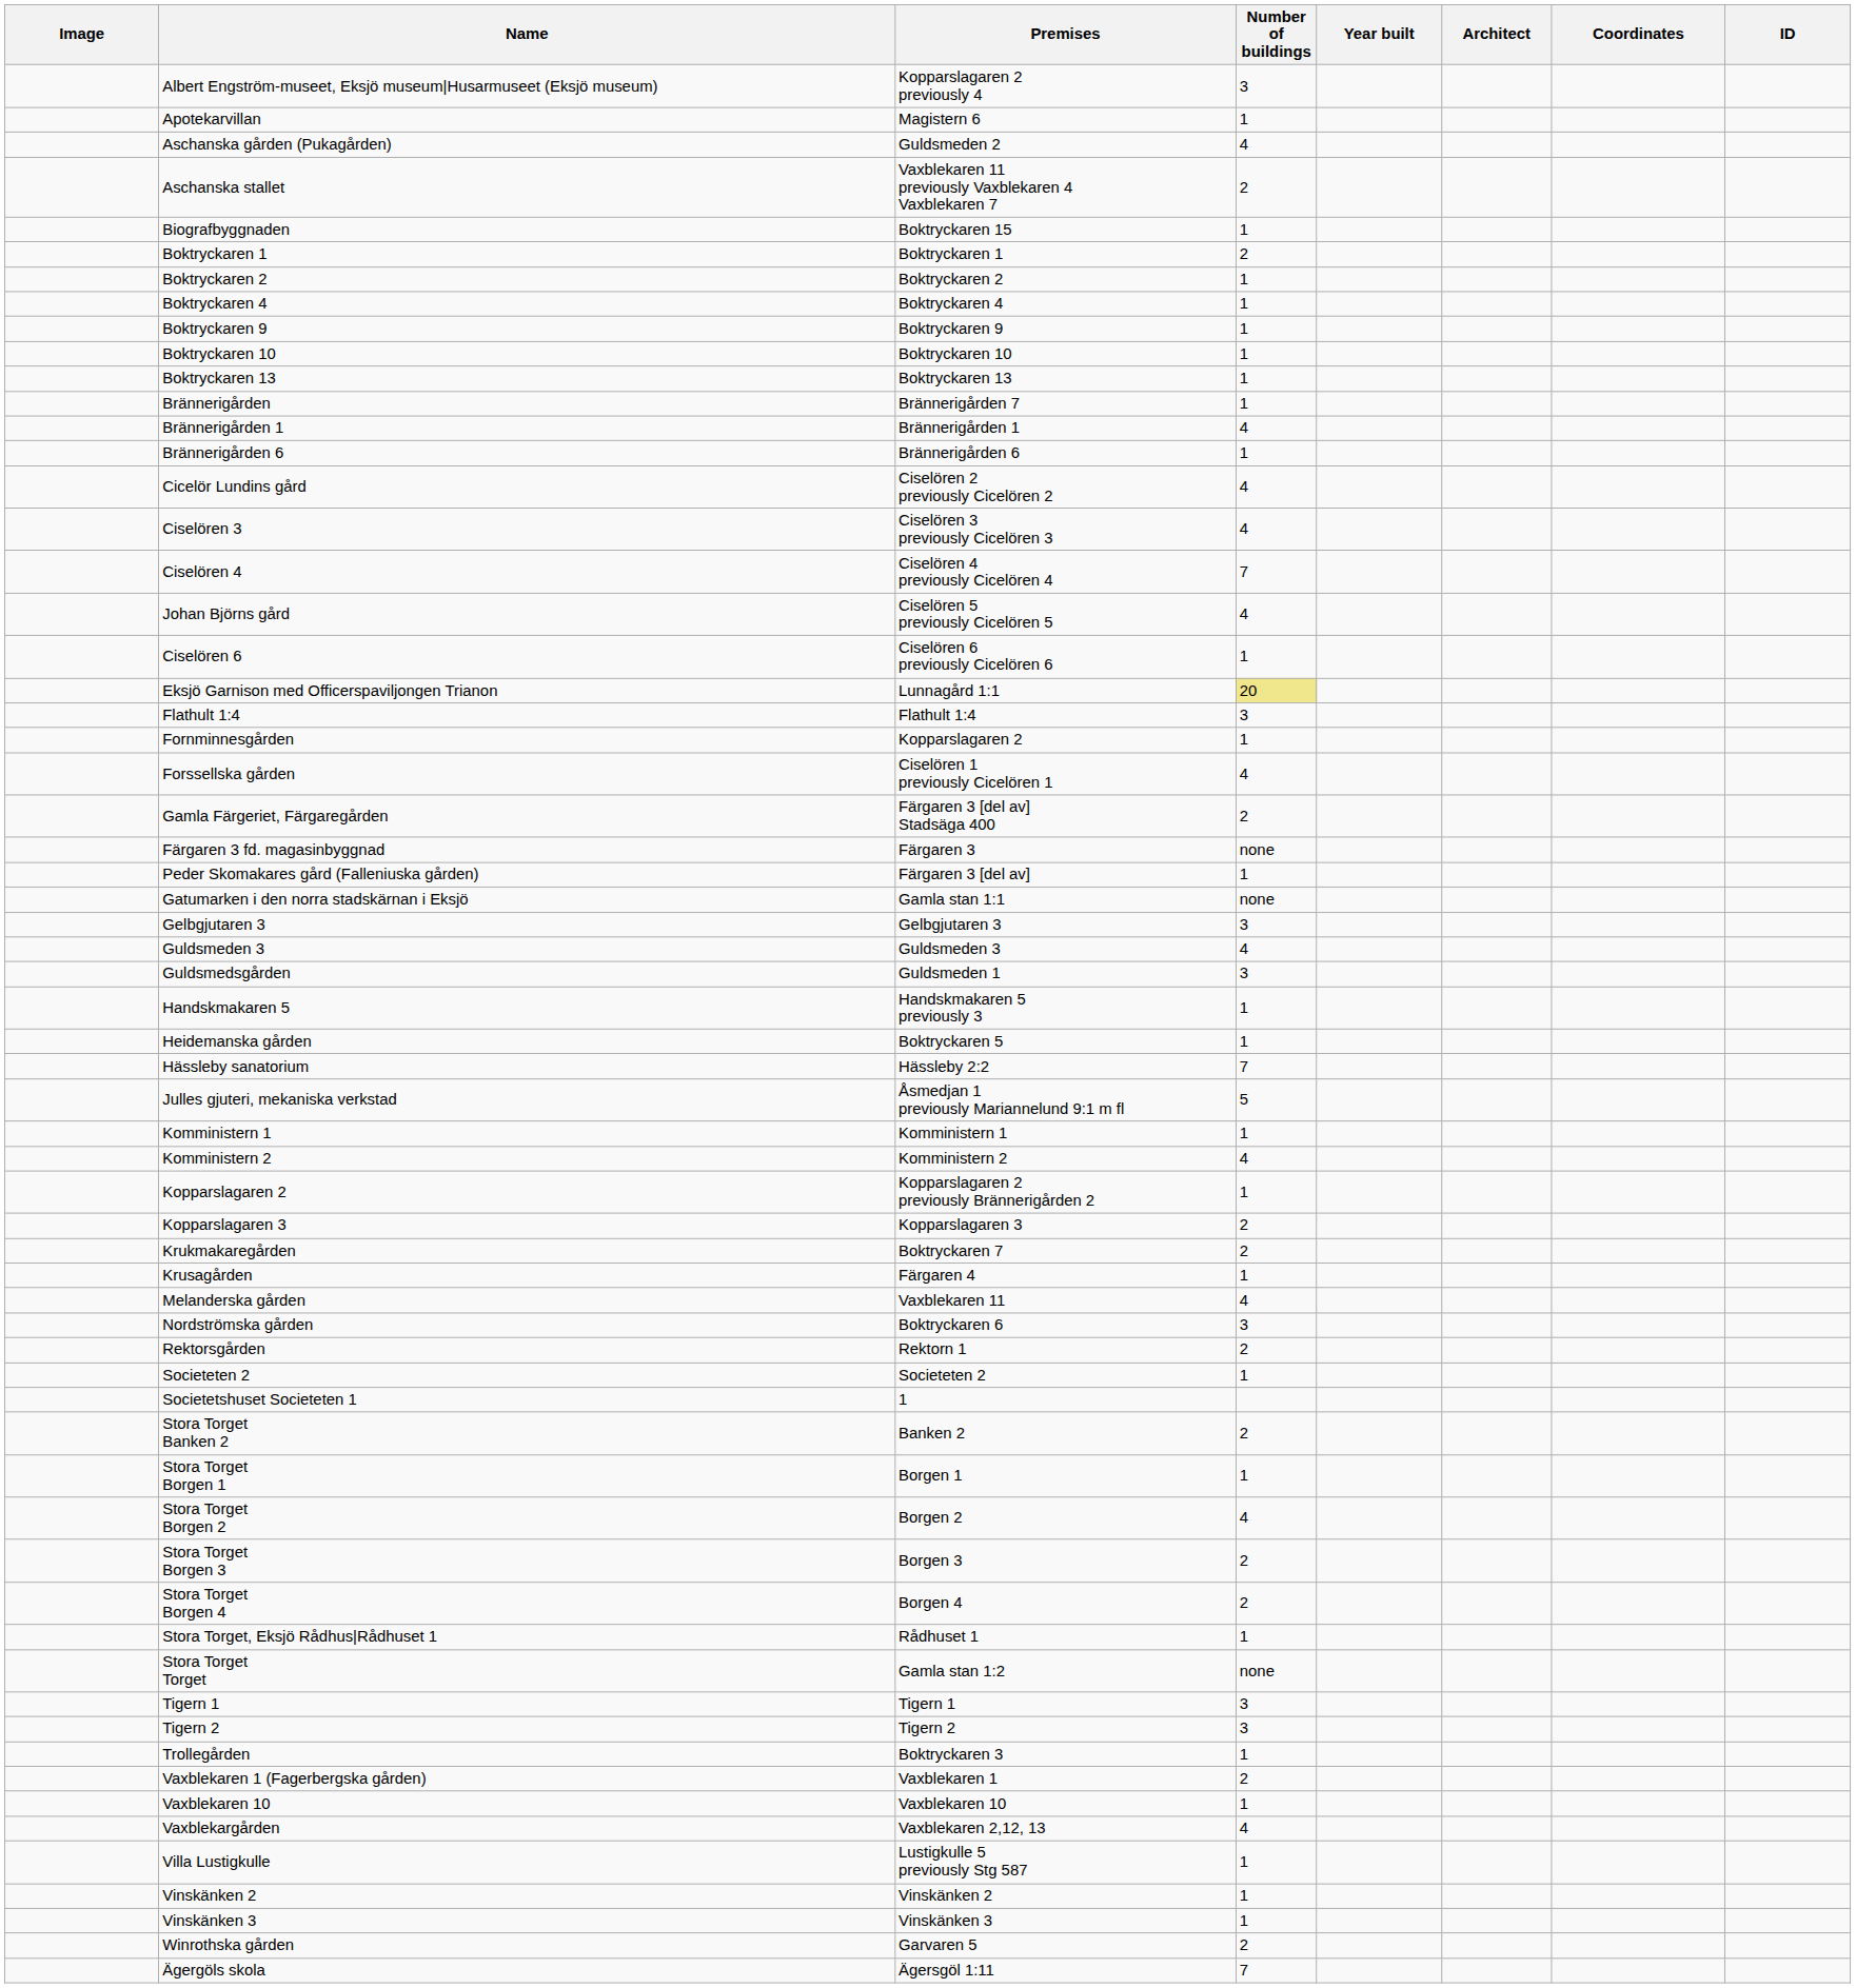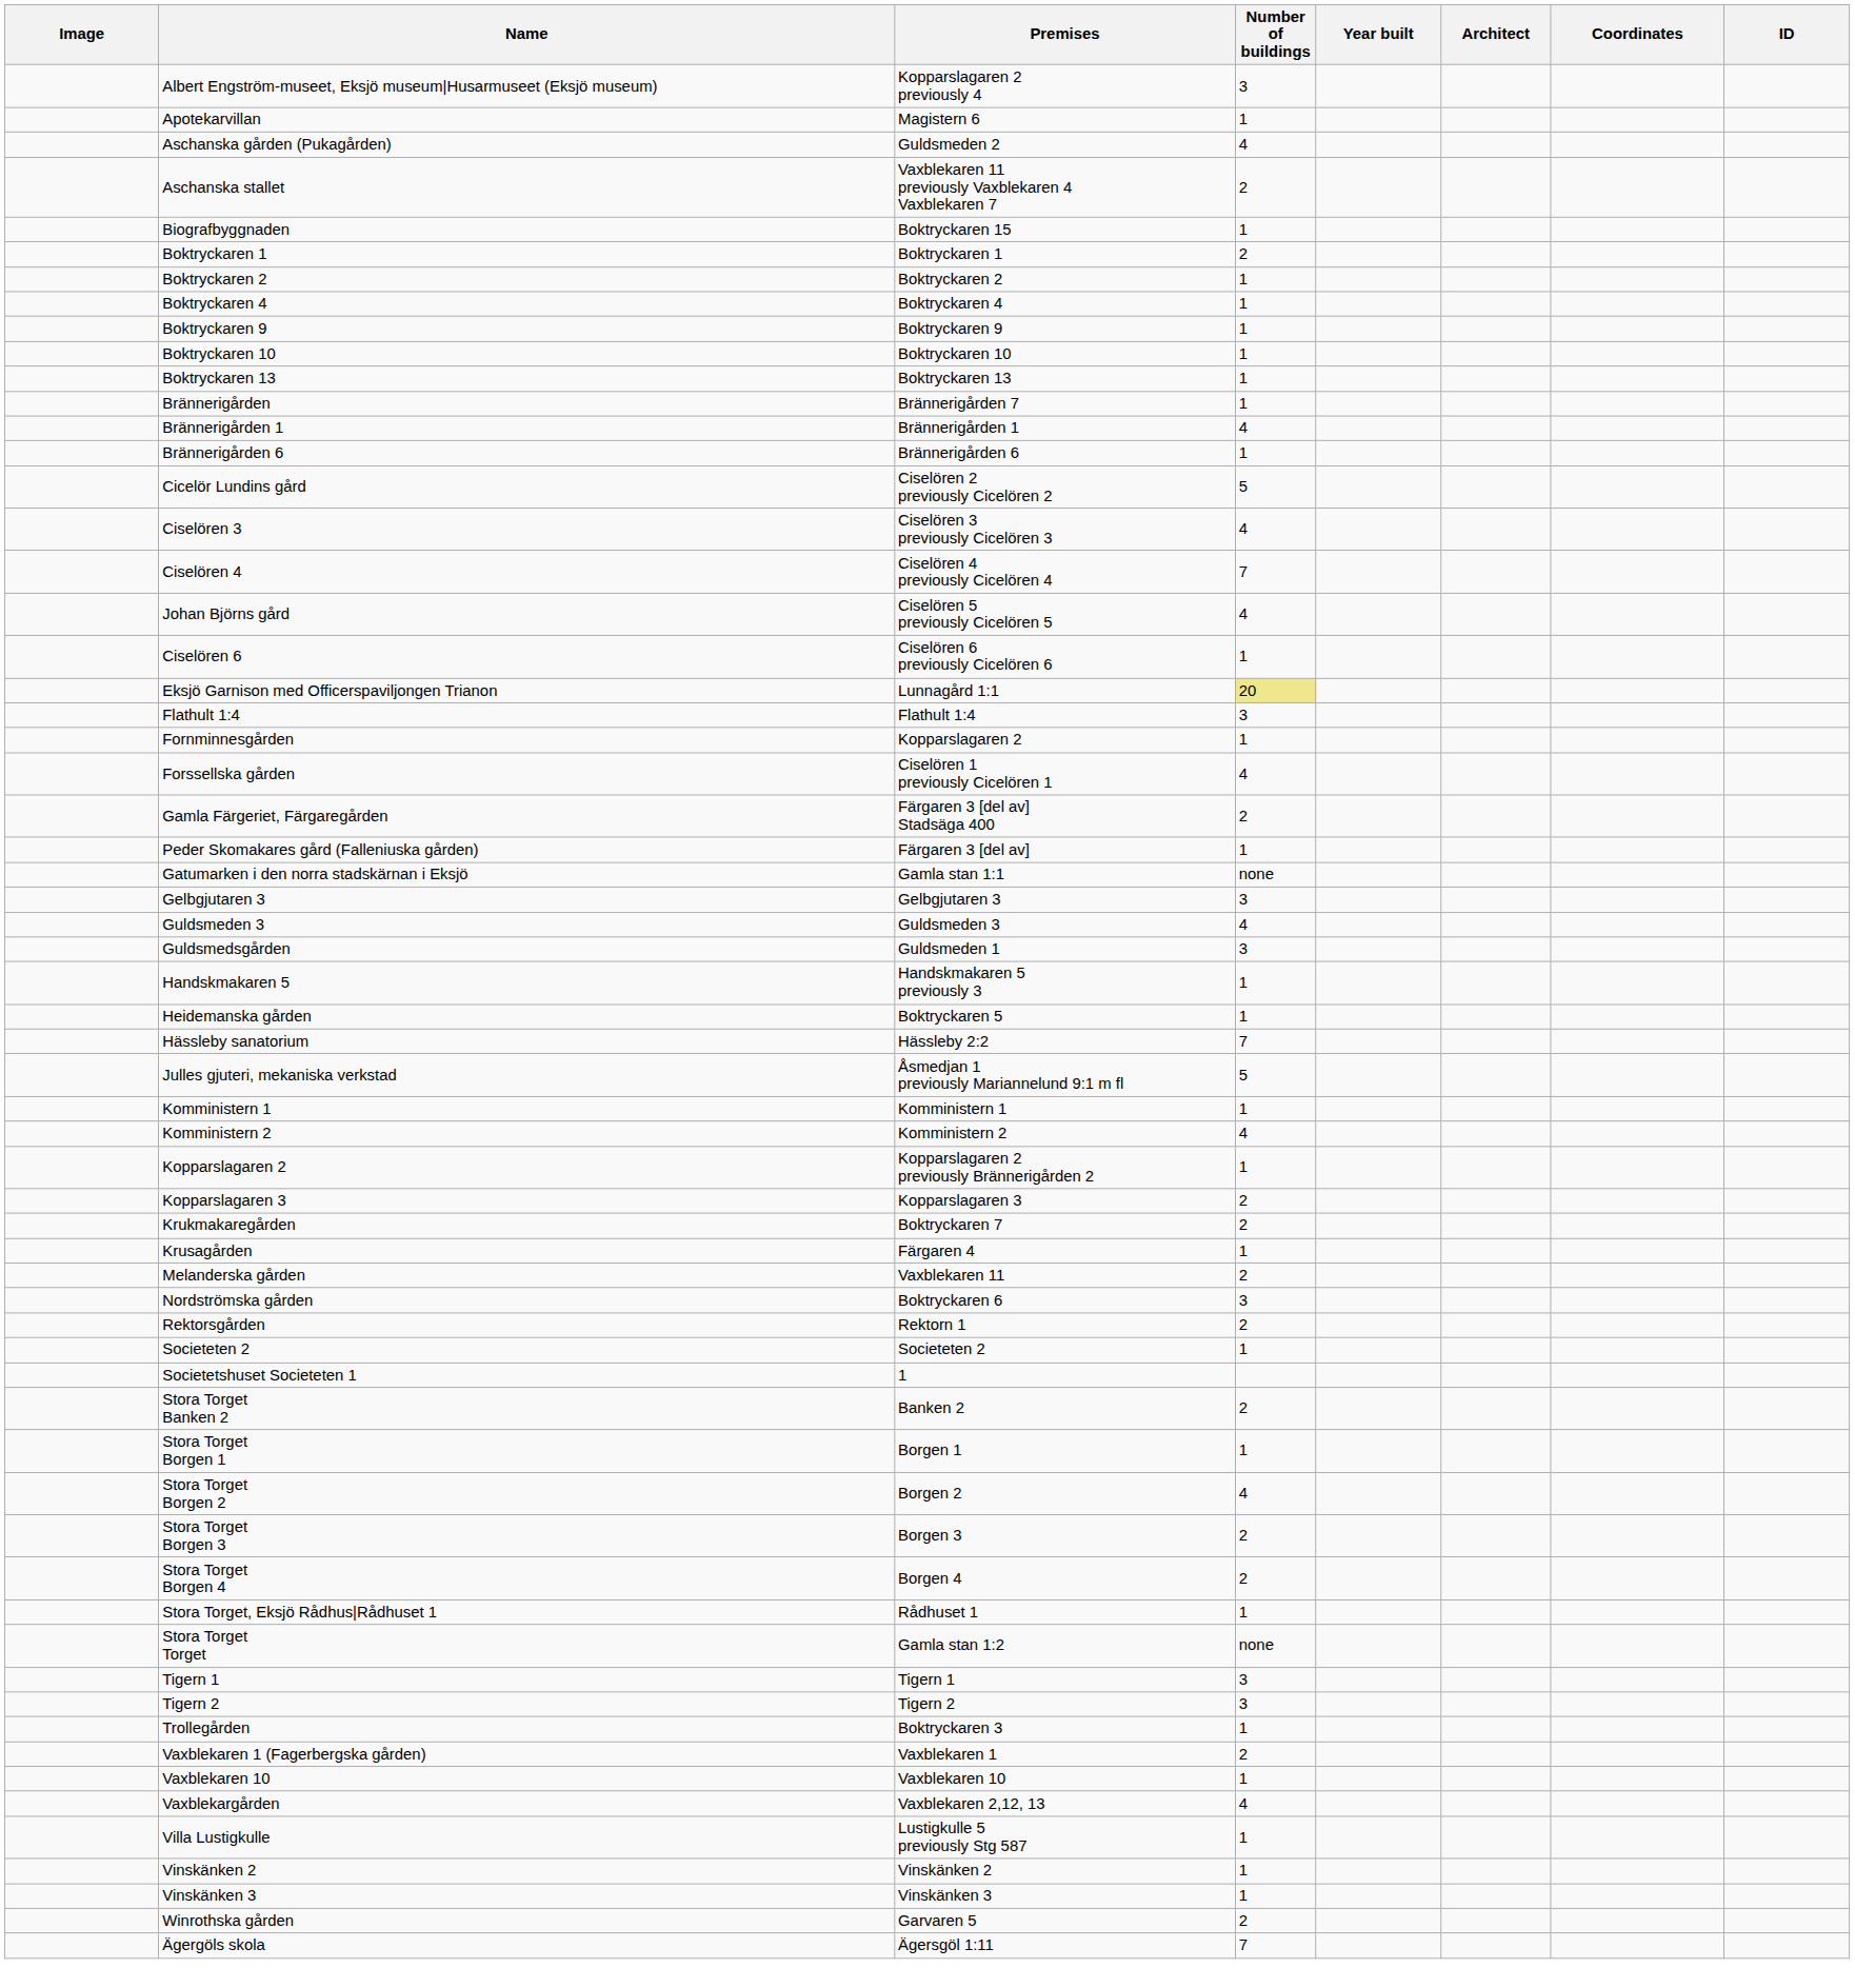Cicelör Lundins gård | Number of buildings: 4 -> 5
- row: Färgaren 3 fd. magasinbyggnad | Färgaren 3 | none
Melanderska gården | Number of buildings: 4 -> 2
